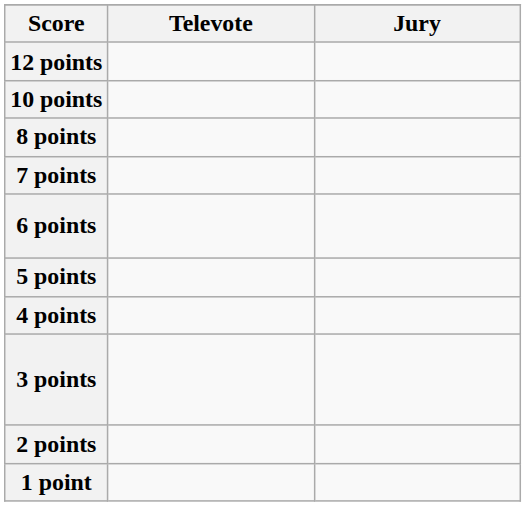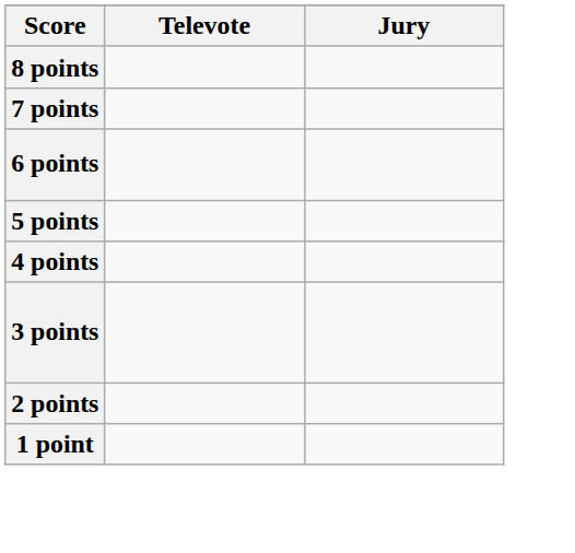- row: 12 points
- row: 10 points
